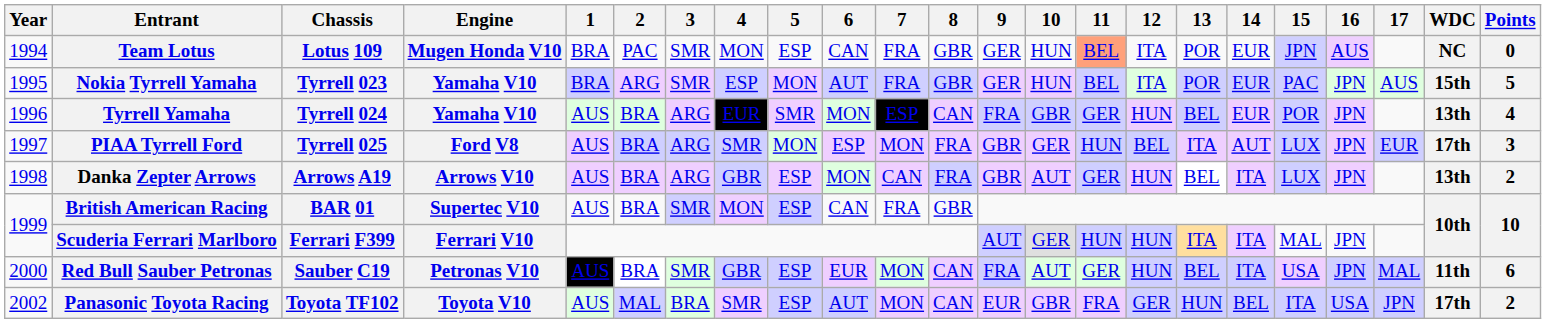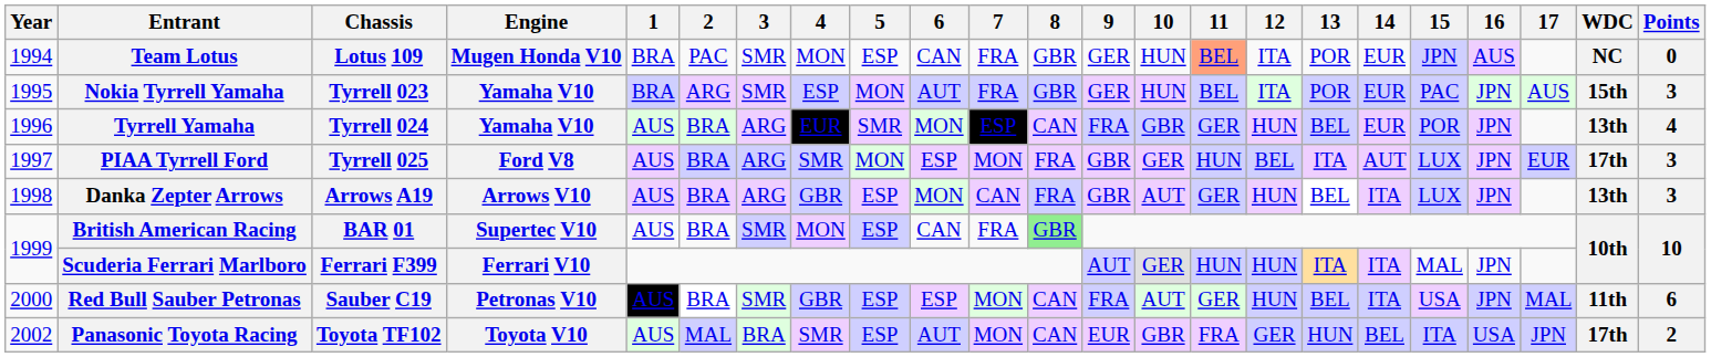Nokia Tyrrell Yamaha | Points: 5 -> 3
Danka Zepter Arrows | Points: 2 -> 3
British American Racing | 8: no background -> lightgreen background
Red Bull Sauber Petronas | 6: EUR -> ESP
